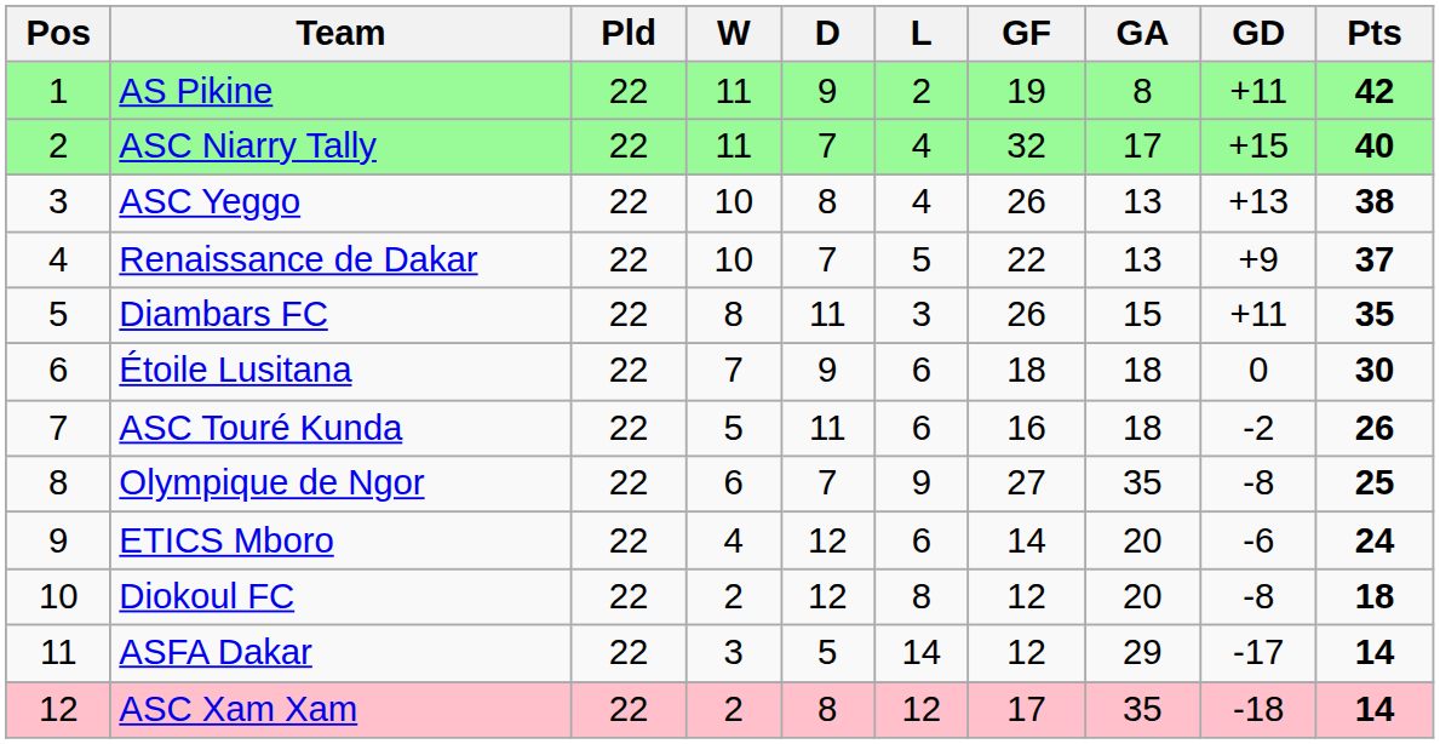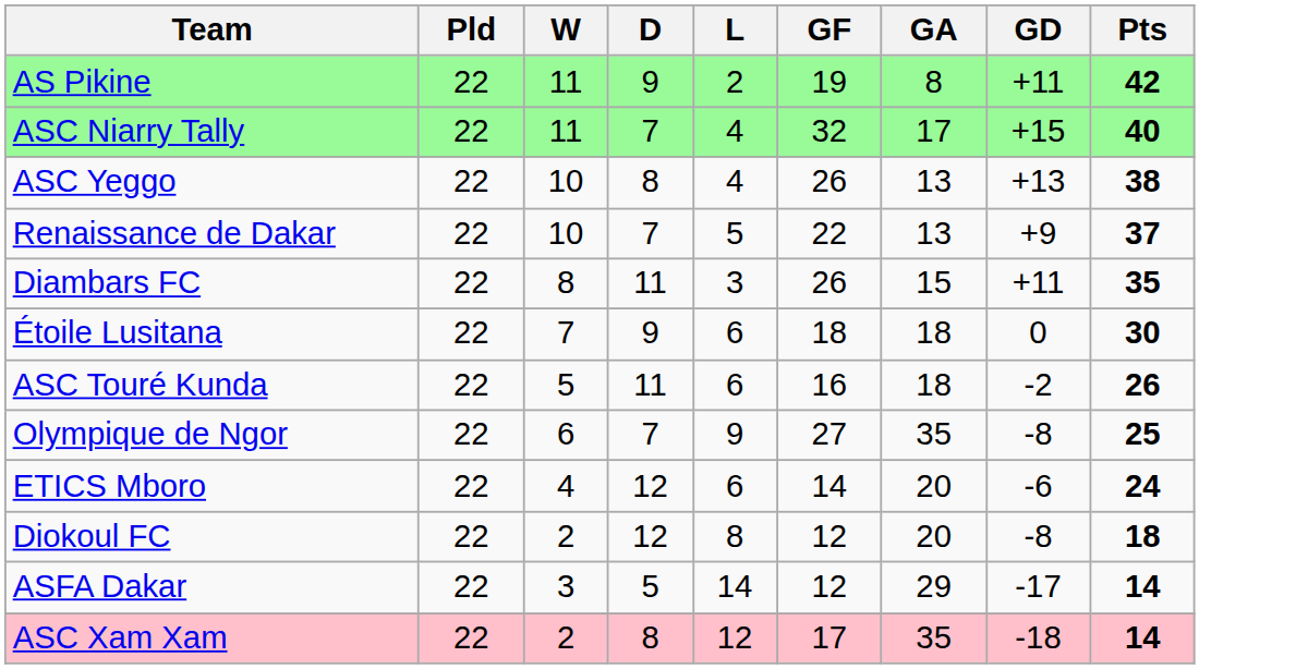- column: Pos | 1 | 2 | 3 | 4 | 5 | 6 | 7 | 8 | 9 | 10 | 11 | 12
